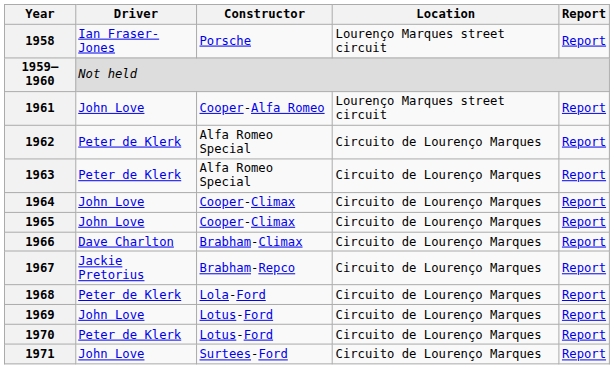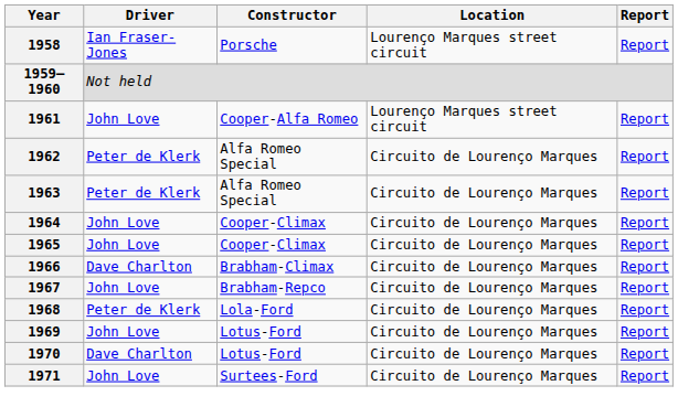1967 | Driver: Jackie Pretorius -> John Love
1970 | Driver: Peter de Klerk -> Dave Charlton
